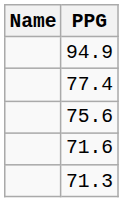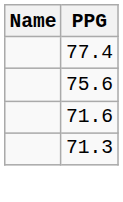- row: 94.9
